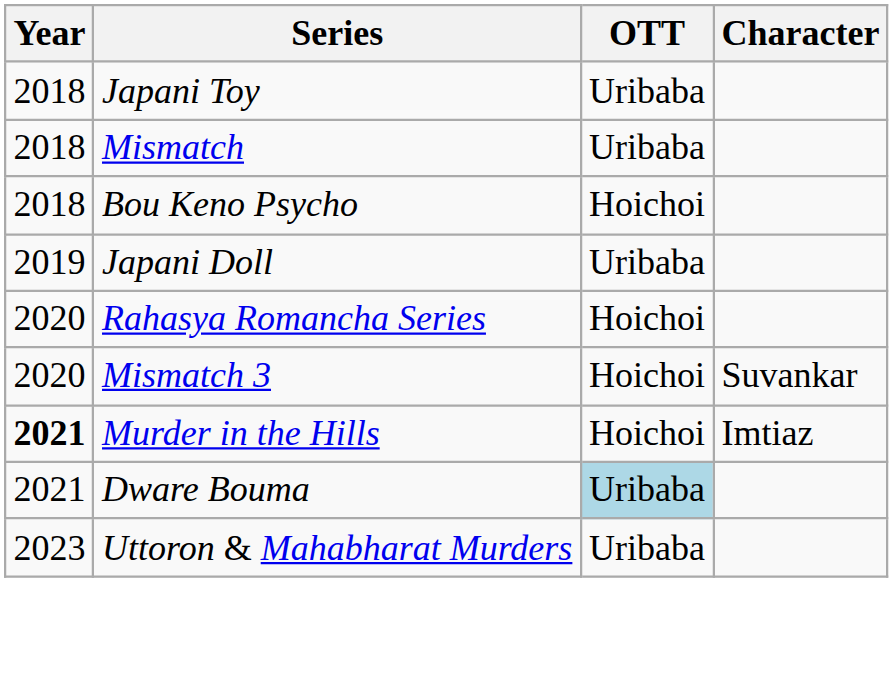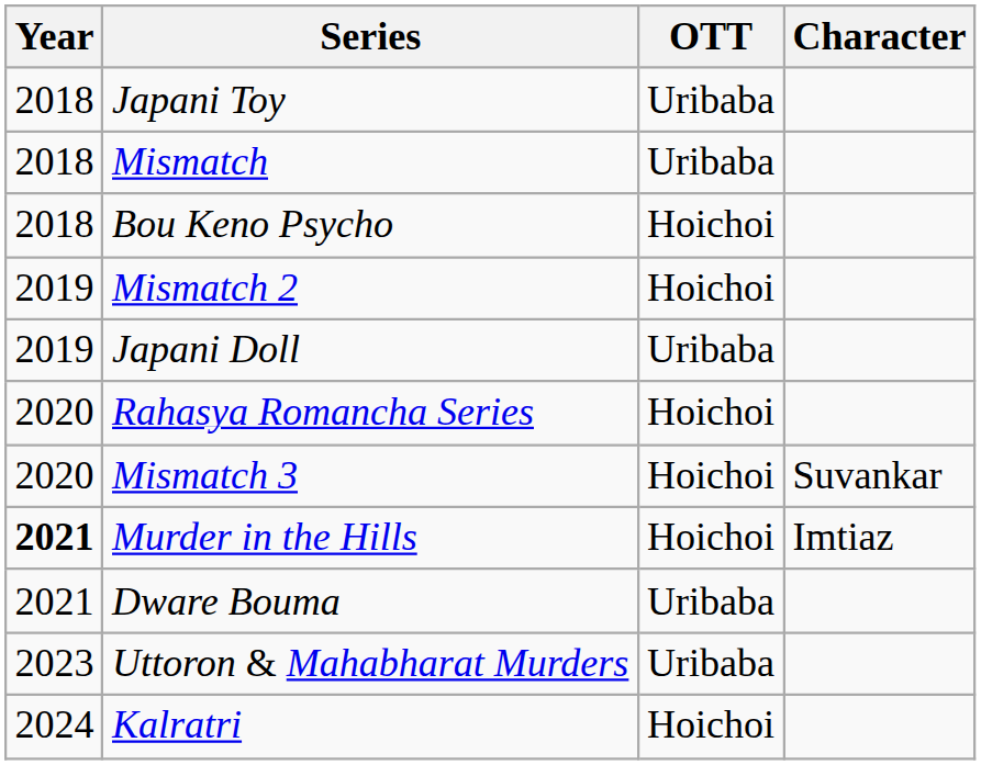+ row: 2019 | Mismatch 2 | Hoichoi
Dware Bouma | OTT: lightblue background -> no background
+ row: 2024 | Kalratri | Hoichoi
